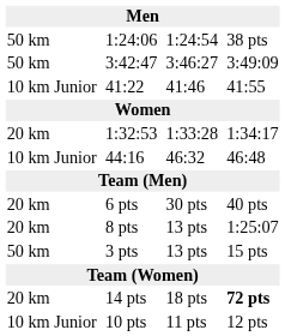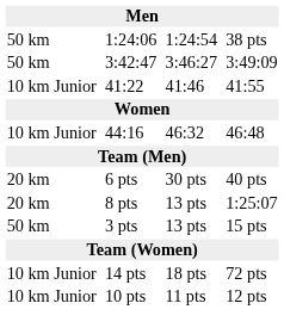- row: 20 km | 1:32:53 | 1:33:28 | 1:34:17
14 pts | column 1: 20 km -> 10 km Junior
14 pts | column 7: bold -> normal
